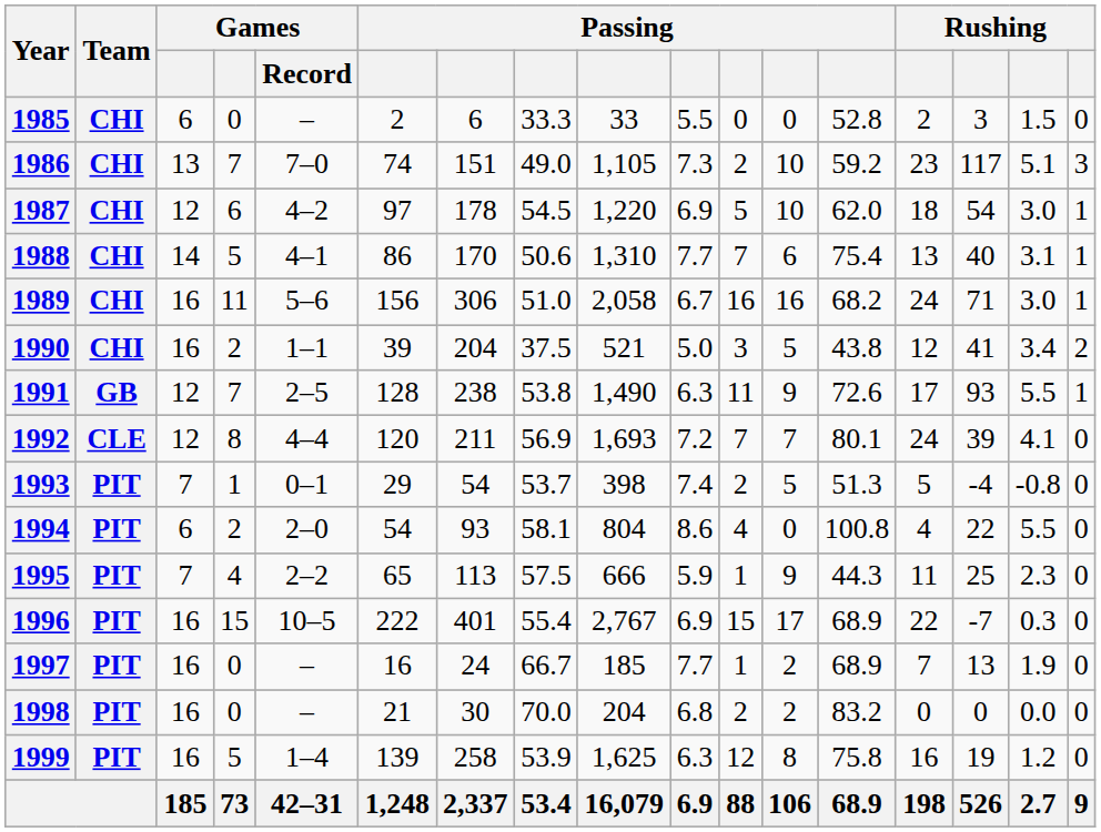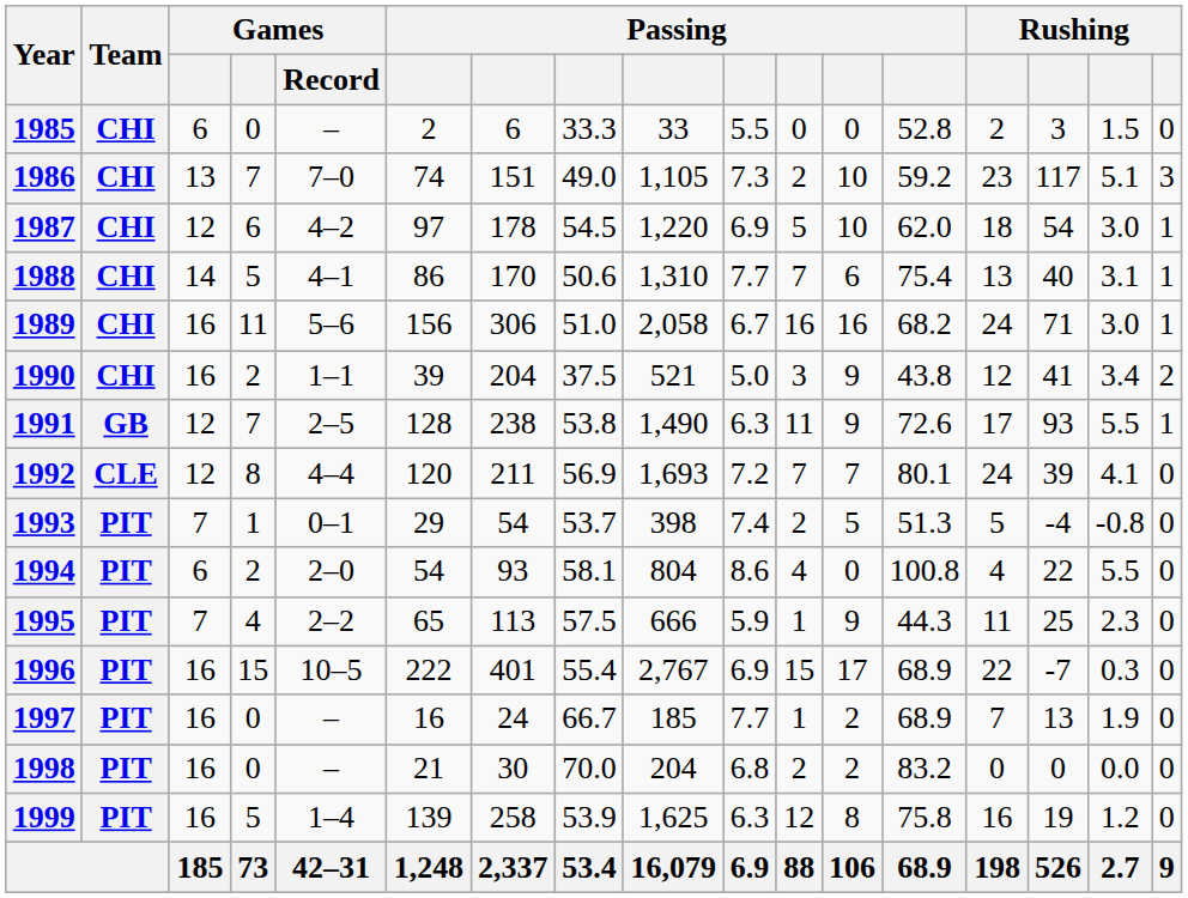1990 | column 12: 5 -> 9
